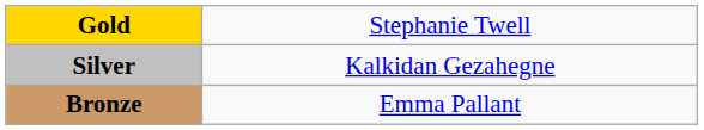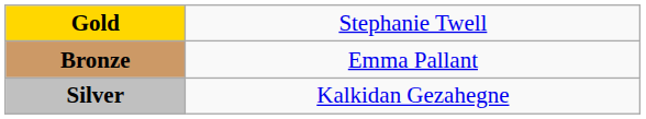rows swapped: Silver <-> Bronze
